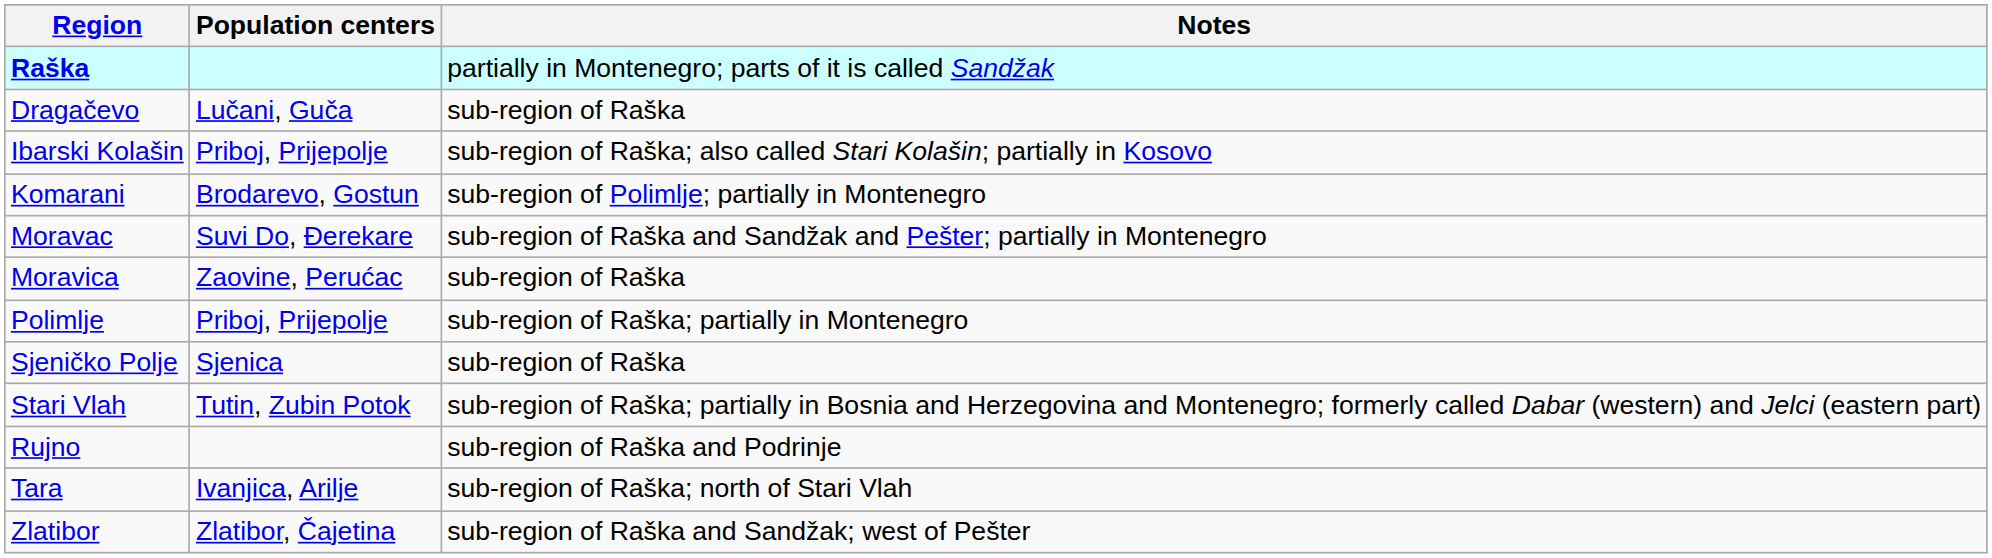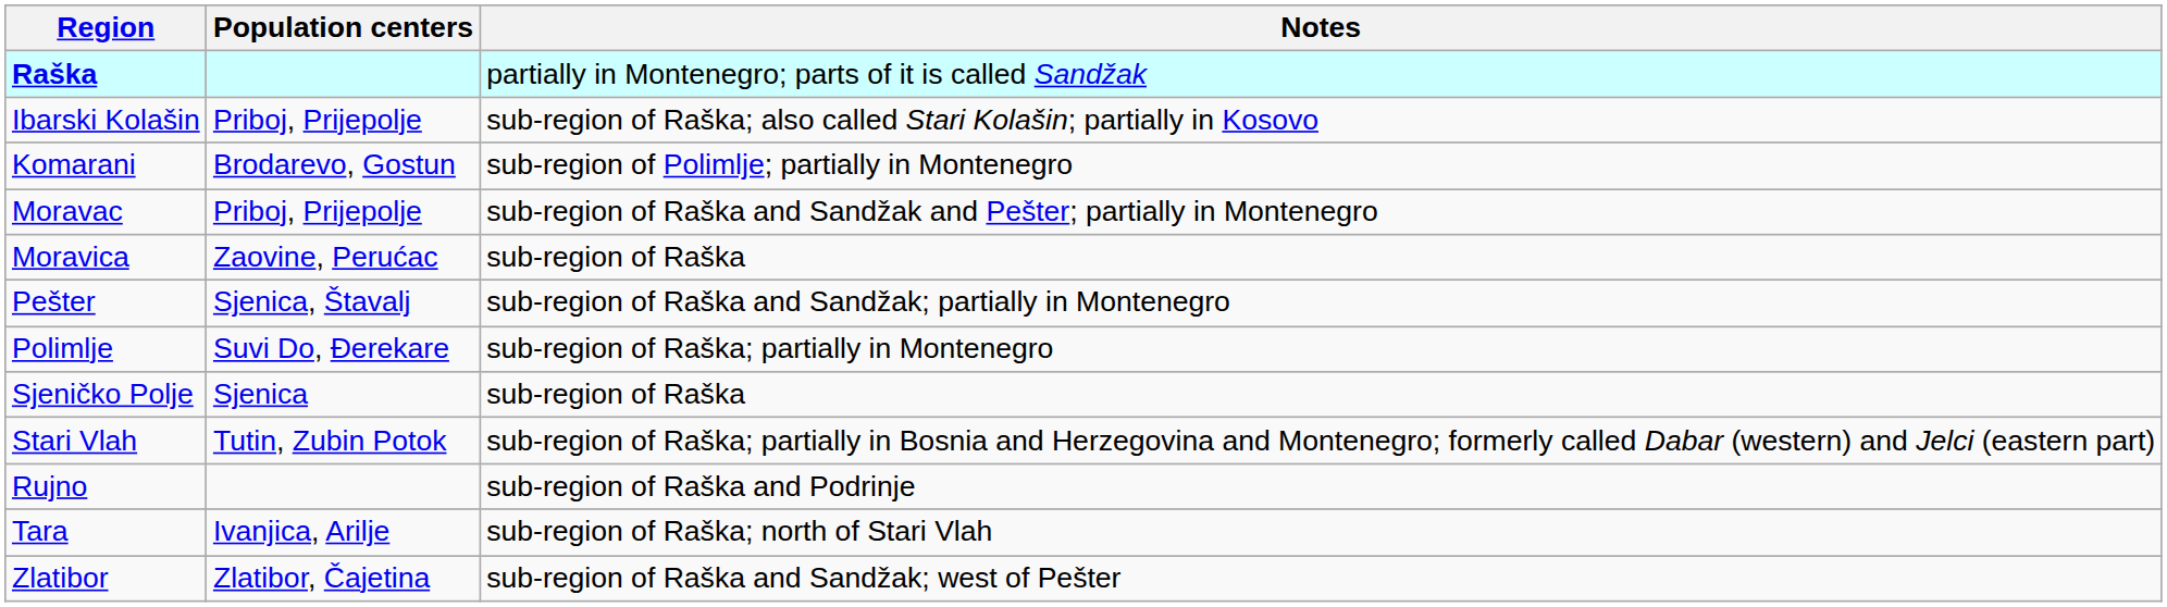- row: Dragačevo | Lučani, Guča | sub-region of Raška
Moravac | Population centers: Suvi Do, Đerekare -> Priboj, Prijepolje
+ row: Pešter | Sjenica, Štavalj | sub-region of Raška and Sandžak; partially in Montenegro
Polimlje | Population centers: Priboj, Prijepolje -> Suvi Do, Đerekare
